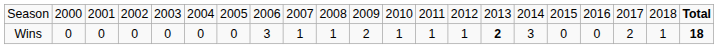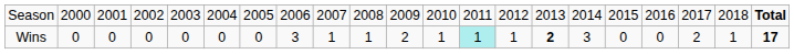Wins | column 13: no background -> paleturquoise background
Wins | column 21: 18 -> 17
